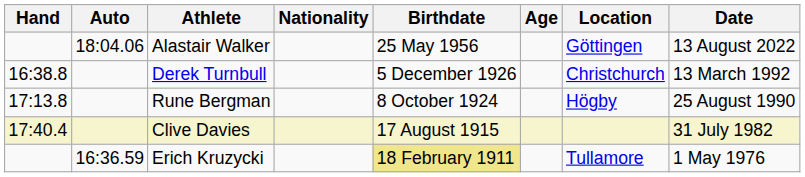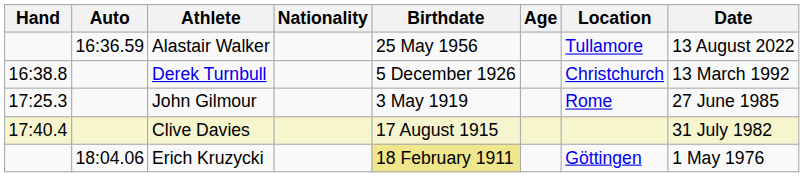Alastair Walker | Auto: 18:04.06 -> 16:36.59
Alastair Walker | Location: Göttingen -> Tullamore
- row: 17:13.8 | Rune Bergman | 8 October 1924 | Högby | 25 August 1990
+ row: 17:25.3 | John Gilmour | 3 May 1919 | Rome | 27 June 1985
Erich Kruzycki | Auto: 16:36.59 -> 18:04.06
Erich Kruzycki | Location: Tullamore -> Göttingen
